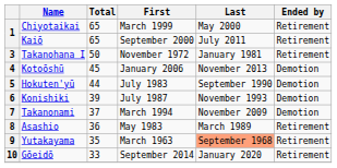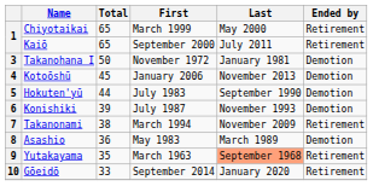3 | Ended by: Retirement -> Demotion
7 | Total: 37 -> 38
7 | Ended by: Demotion -> Retirement
8 | Ended by: Retirement -> Demotion
